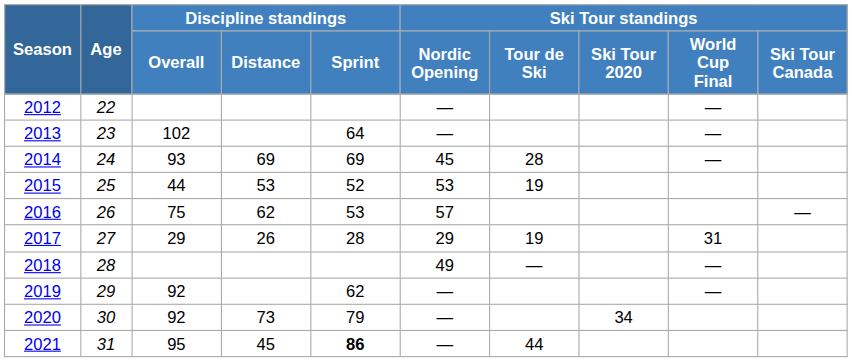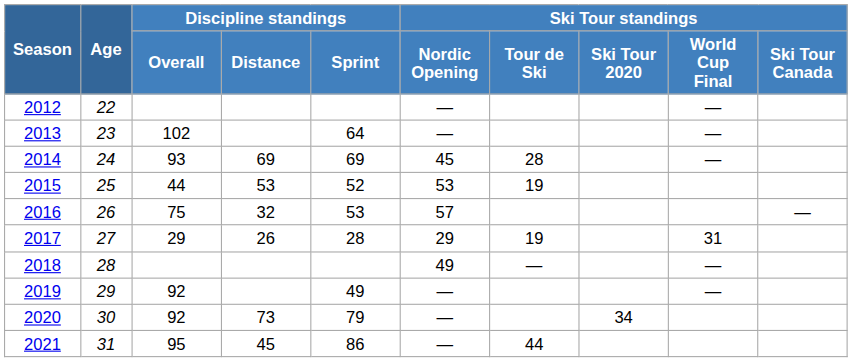2016 | Discipline standings / Distance: 62 -> 32
2019 | Discipline standings / Sprint: 62 -> 49
2021 | Discipline standings / Sprint: bold -> normal
